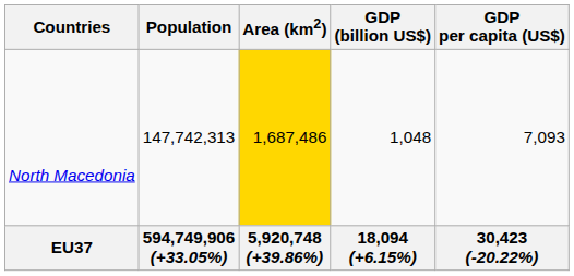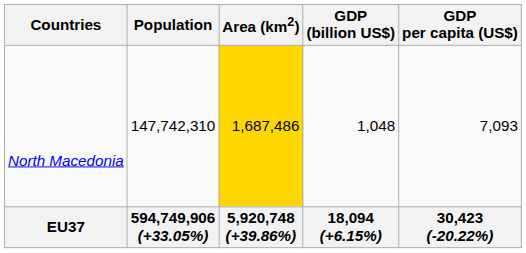North Macedonia | Population: 147,742,313 -> 147,742,310
